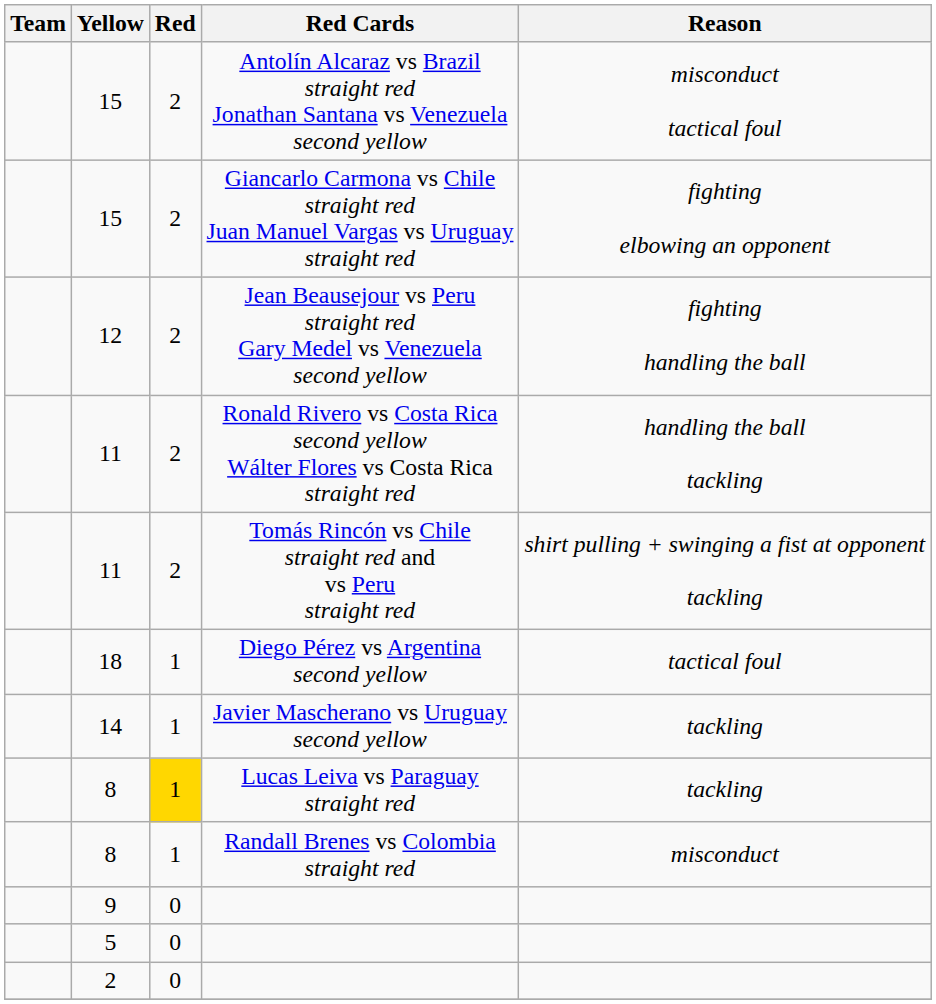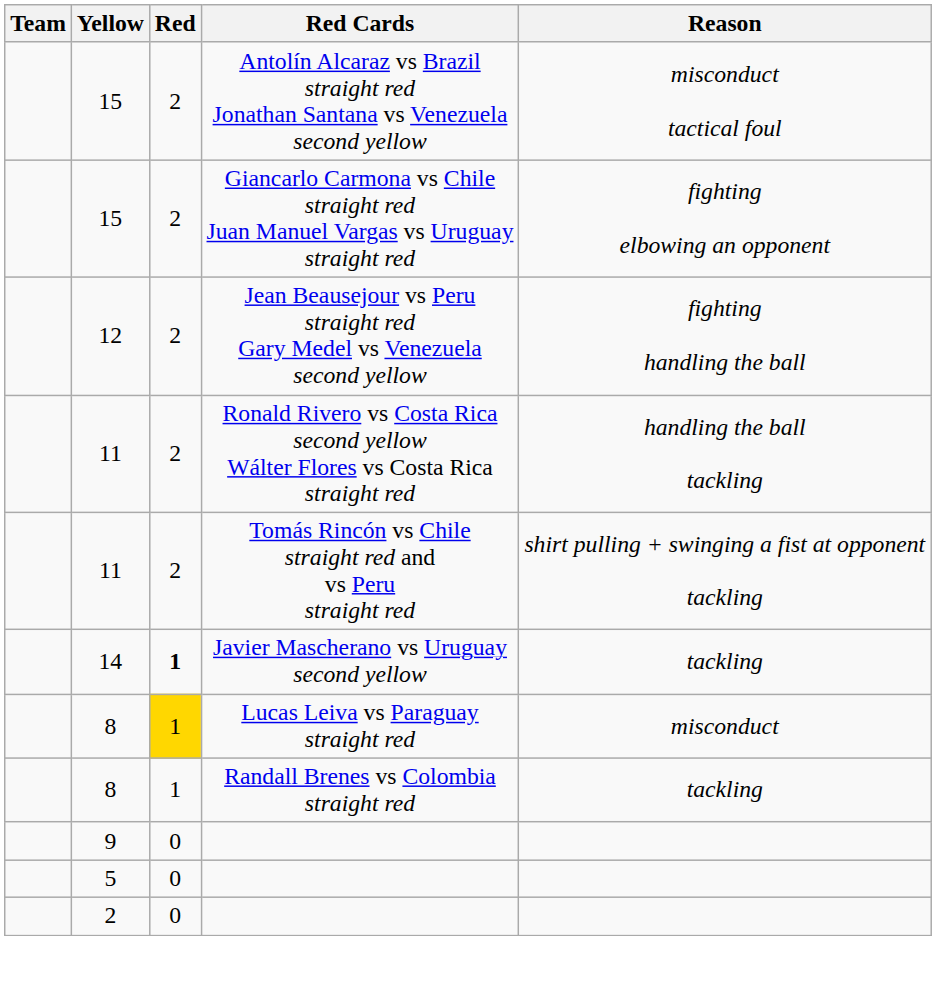- row: 18 | 1 | Diego Pérez vs Argentina second yellow | tactical foul
Javier Mascherano vs Uruguay second yellow | Red: normal -> bold
Lucas Leiva vs Paraguay straight red | Reason: tackling -> misconduct
Randall Brenes vs Colombia straight red | Reason: misconduct -> tackling
